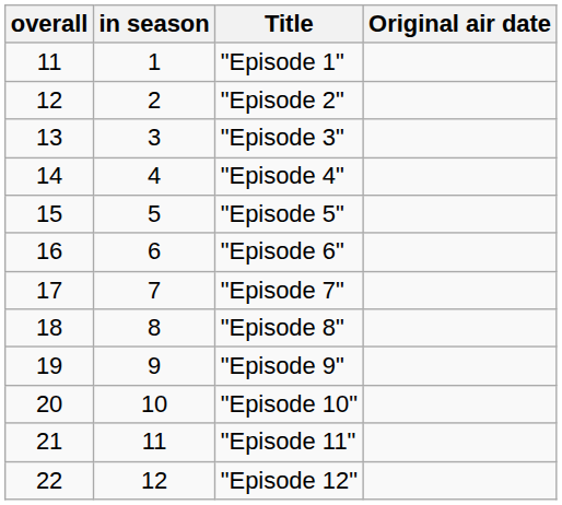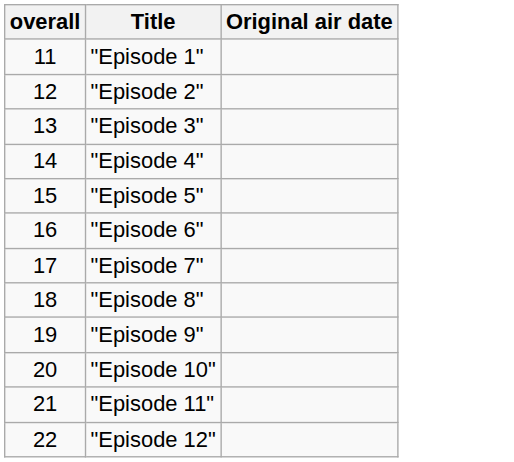- column: in season | 1 | 2 | 3 | 4 | 5 | 6 | 7 | 8 | 9 | 10 | 11 | 12
